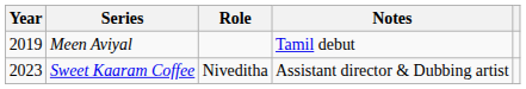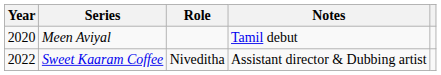Meen Aviyal | Year: 2019 -> 2020
Sweet Kaaram Coffee | Year: 2023 -> 2022
